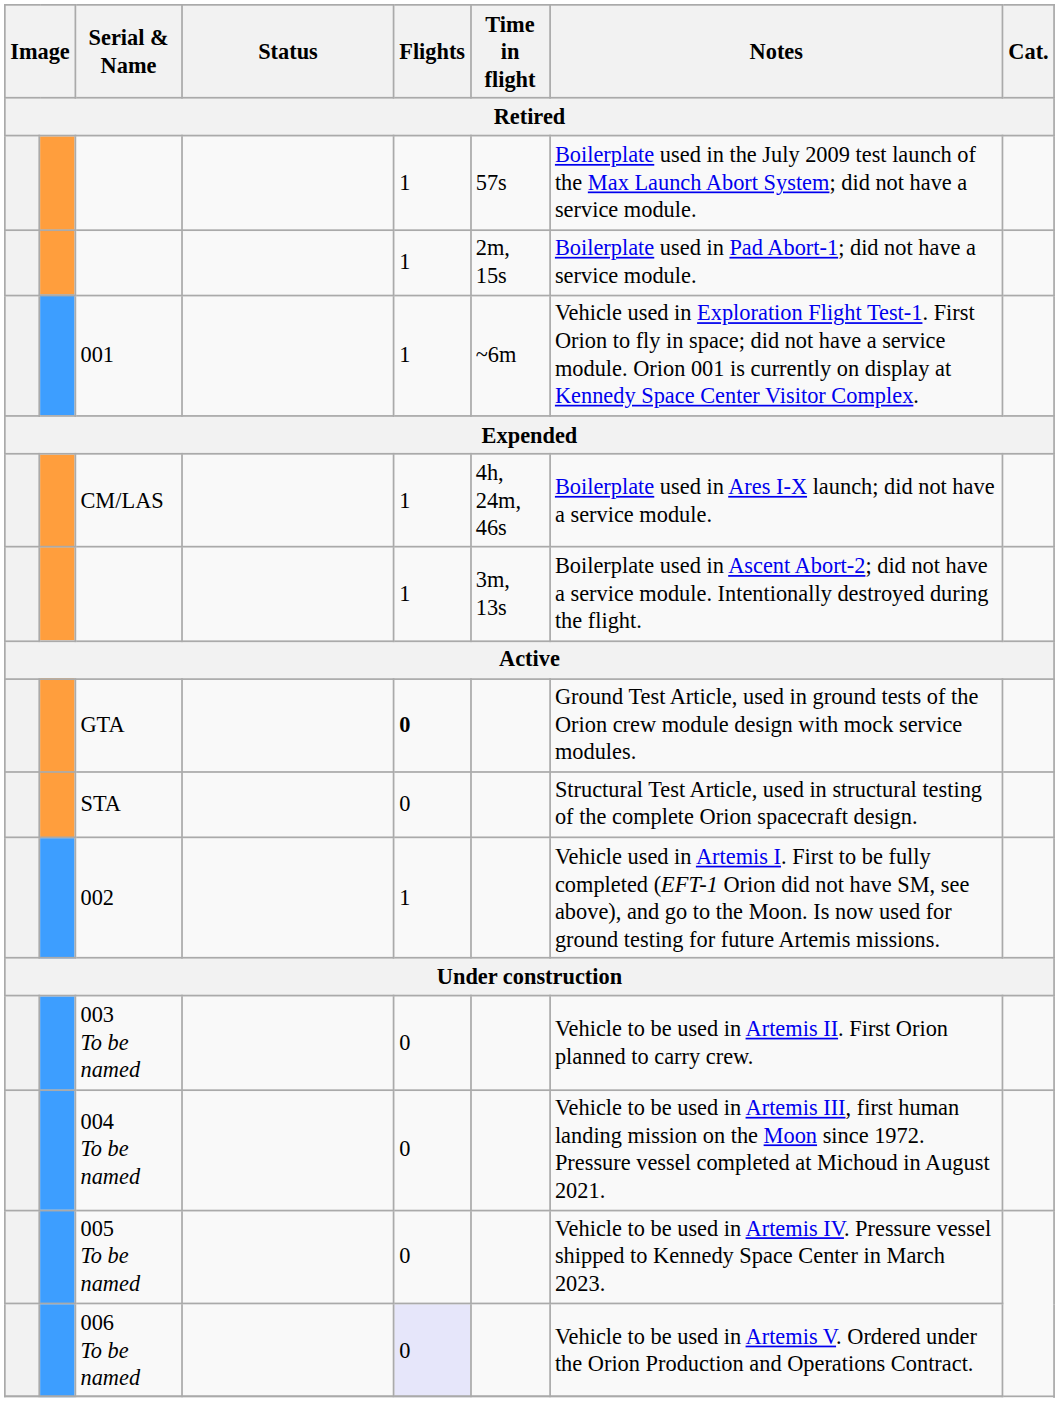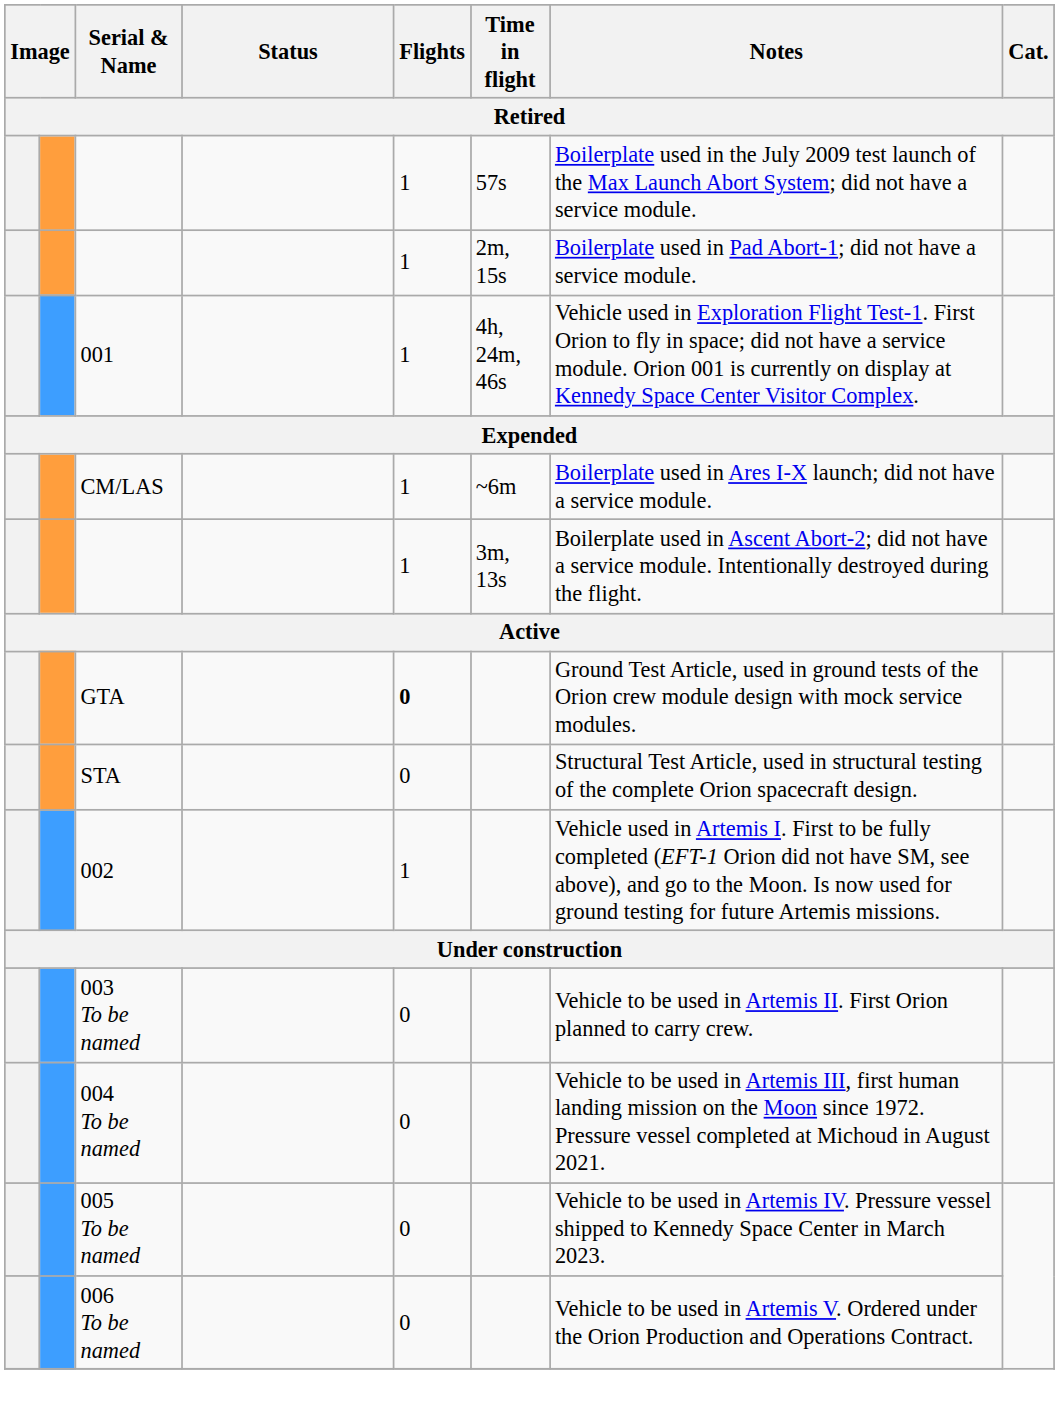001 | Time in flight: ~6m -> 4h, 24m, 46s
CM/LAS | Time in flight: 4h, 24m, 46s -> ~6m
006 To be named | Flights: lavender background -> no background
